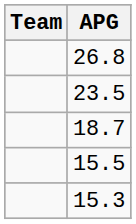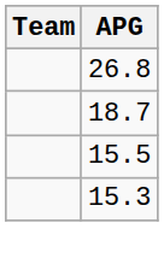- row: 23.5
